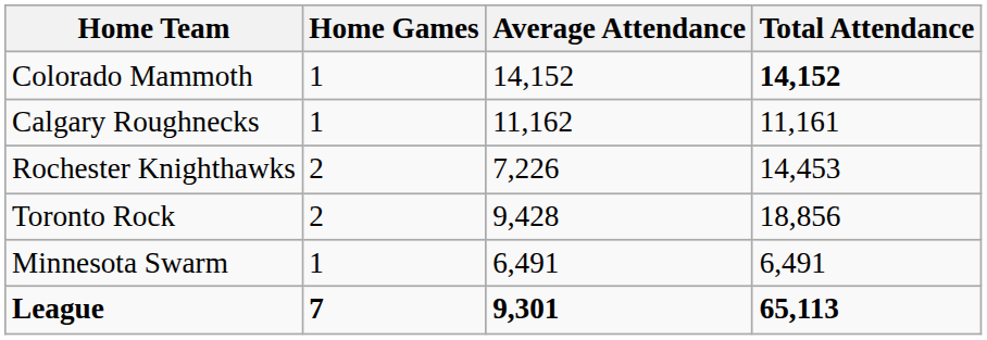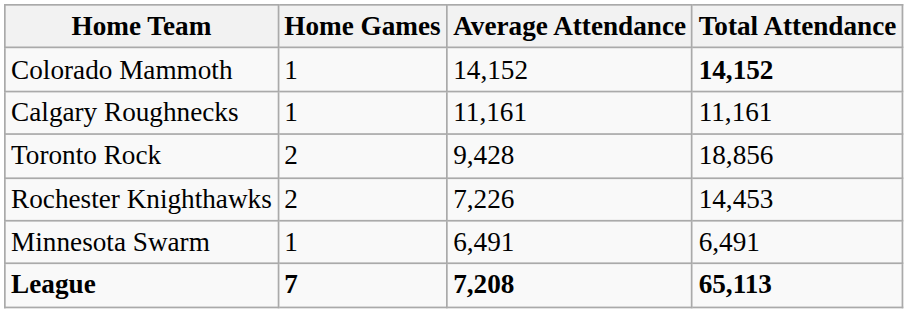Calgary Roughnecks | Average Attendance: 11,162 -> 11,161
rows swapped: Toronto Rock <-> Rochester Knighthawks
League | Average Attendance: 9,301 -> 7,208
